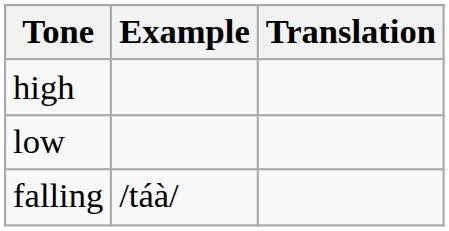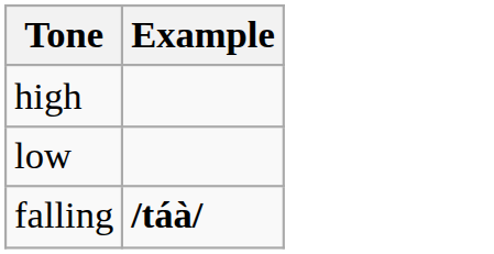- column: Translation
falling | Example: normal -> bold
